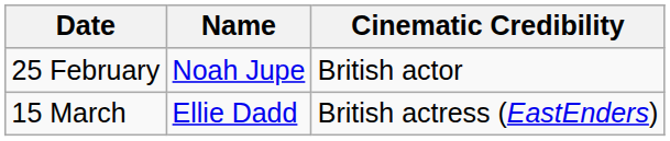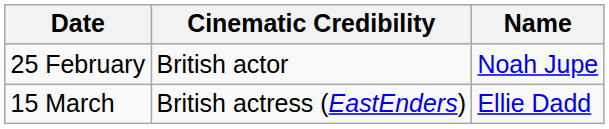columns swapped: Name <-> Cinematic Credibility
